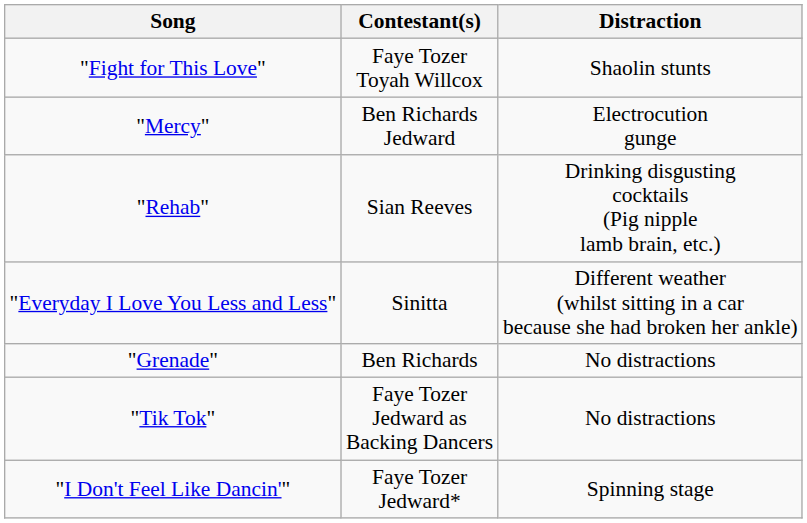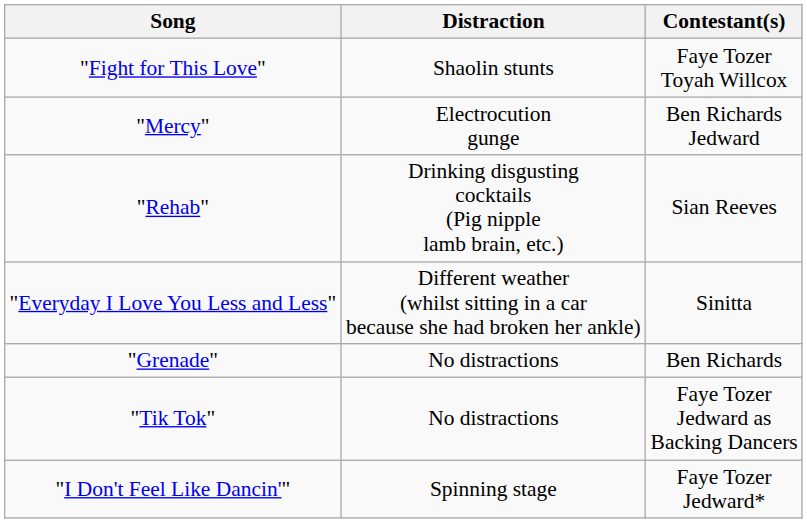columns swapped: Contestant(s) <-> Distraction
